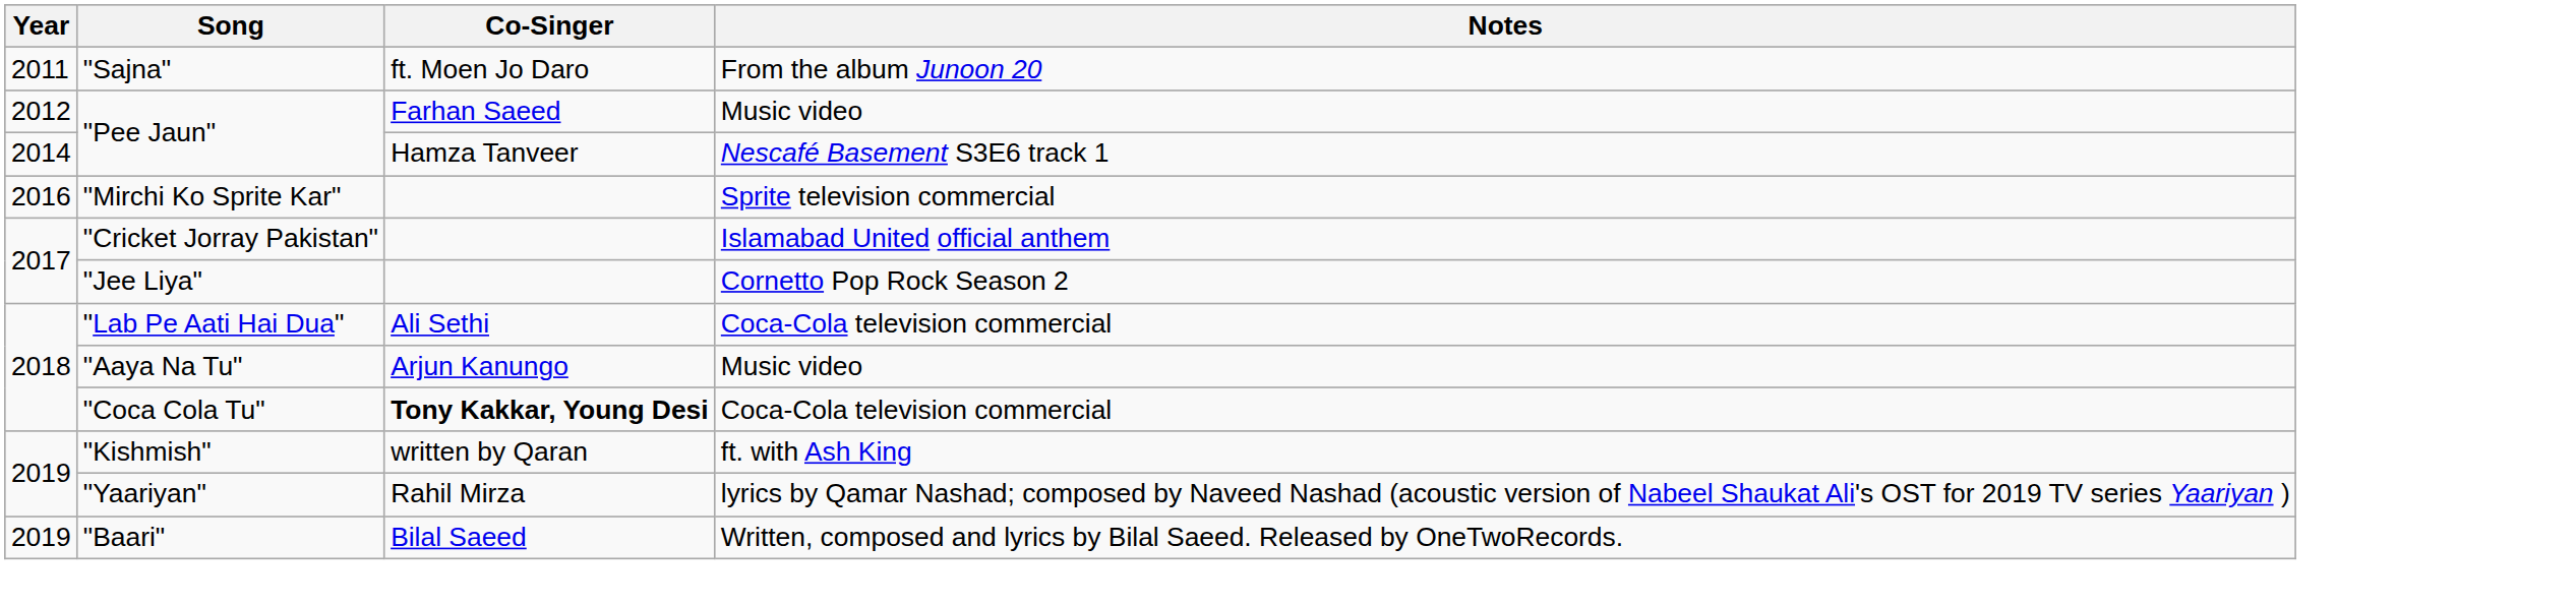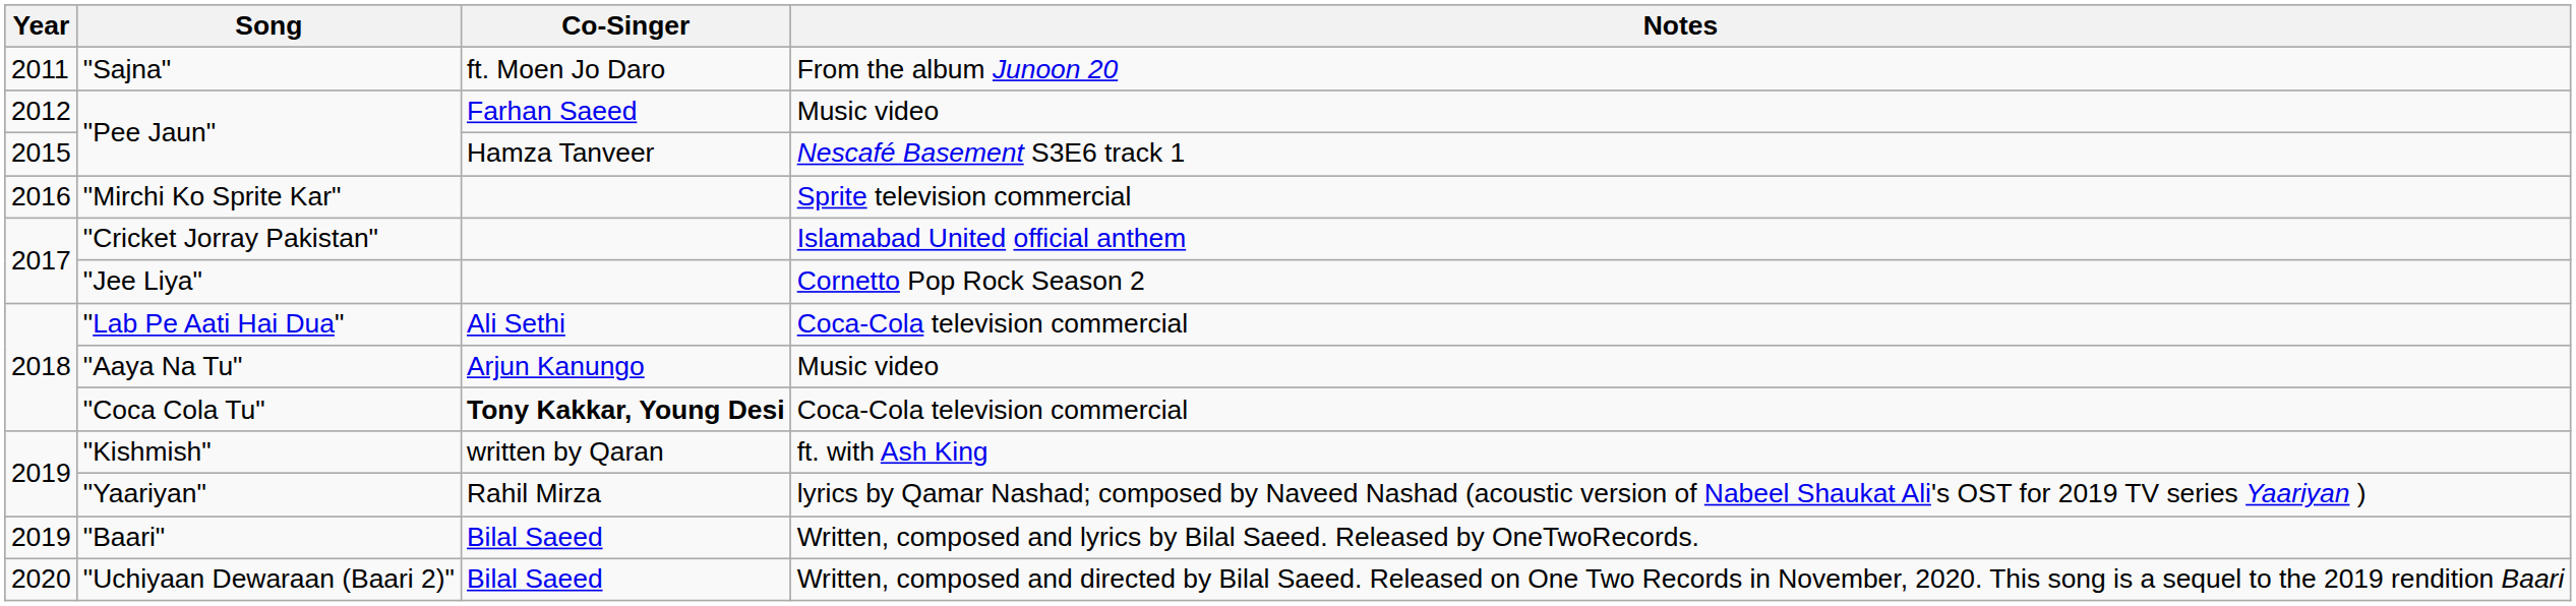"Pee Jaun" / Nescafé Basement S3E6 track 1 | Year: 2014 -> 2015
+ row: 2020 | "Uchiyaan Dewaraan (Baari 2)" | Bilal Saeed | Written, composed and directed by Bilal Saeed. Released on One Two Records in November, 2020. This song is a sequel to the 2019 rendition Baari
